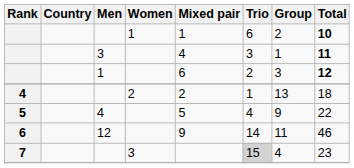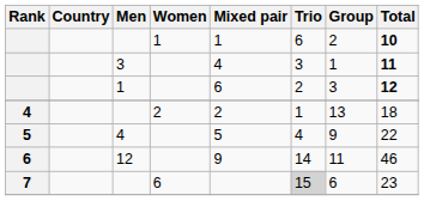7 | Women: 3 -> 6
7 | Group: 4 -> 6
